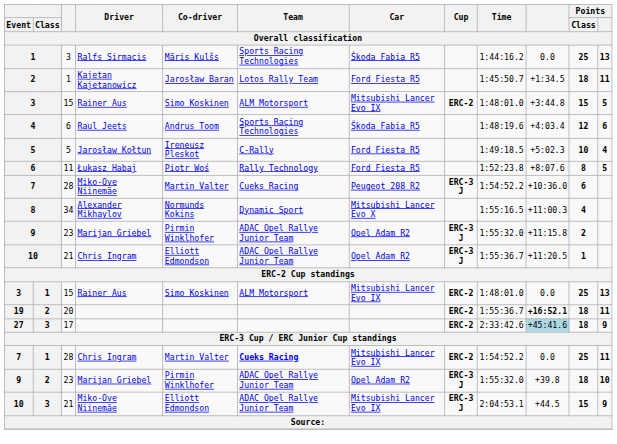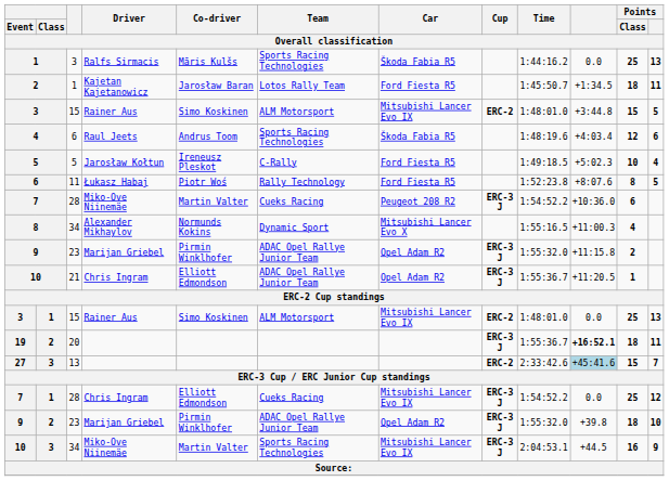19 | Cup: ERC-2 -> ERC-3 J
27 | column 3: 17 -> 13
27 | Points / Class: 18 -> 15
27 | Points: 9 -> 7
7 / 1 | Co-driver: Martin Valter -> Elliott Edmondson
7 / 1 | Team: bold -> normal
7 / 1 | Cup: ERC-2 -> ERC-3 J
7 / 1 | Points: 11 -> 12
10 / 3 | column 3: 21 -> 34
10 / 3 | Co-driver: Elliott Edmondson -> Martin Valter
10 / 3 | Team: ADAC Opel Rallye Junior Team -> Sports Racing Technologies
10 / 3 | Points / Class: 15 -> 16
